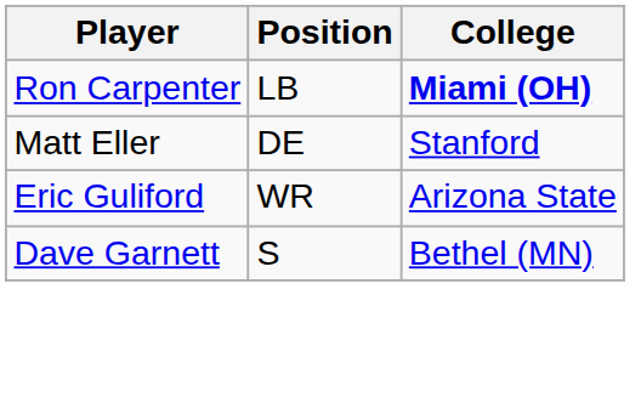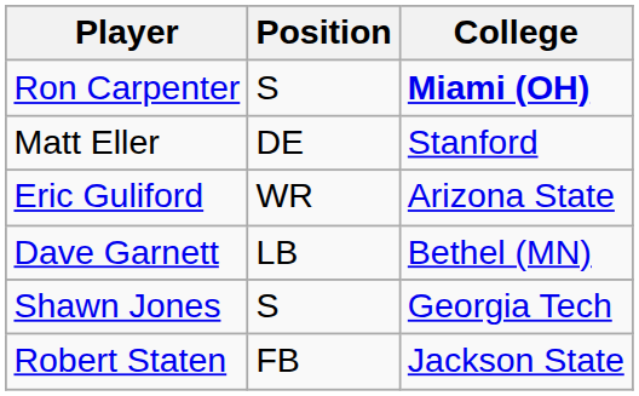Ron Carpenter | Position: LB -> S
Dave Garnett | Position: S -> LB
+ row: Shawn Jones | S | Georgia Tech
+ row: Robert Staten | FB | Jackson State
